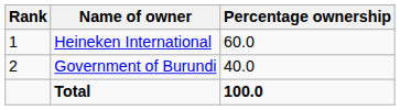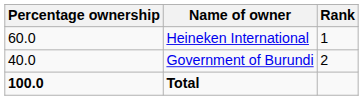columns swapped: Rank <-> Percentage ownership
